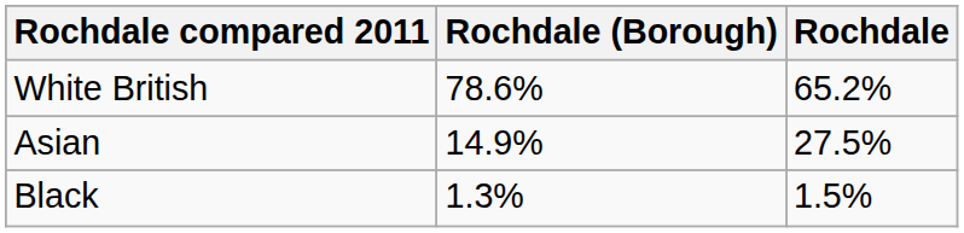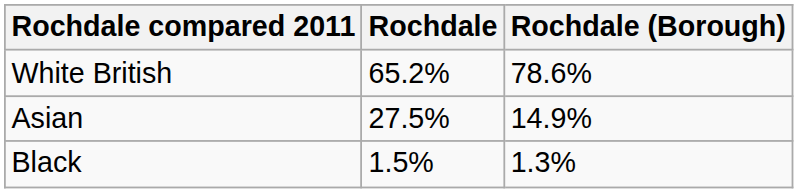columns swapped: Rochdale <-> Rochdale (Borough)
